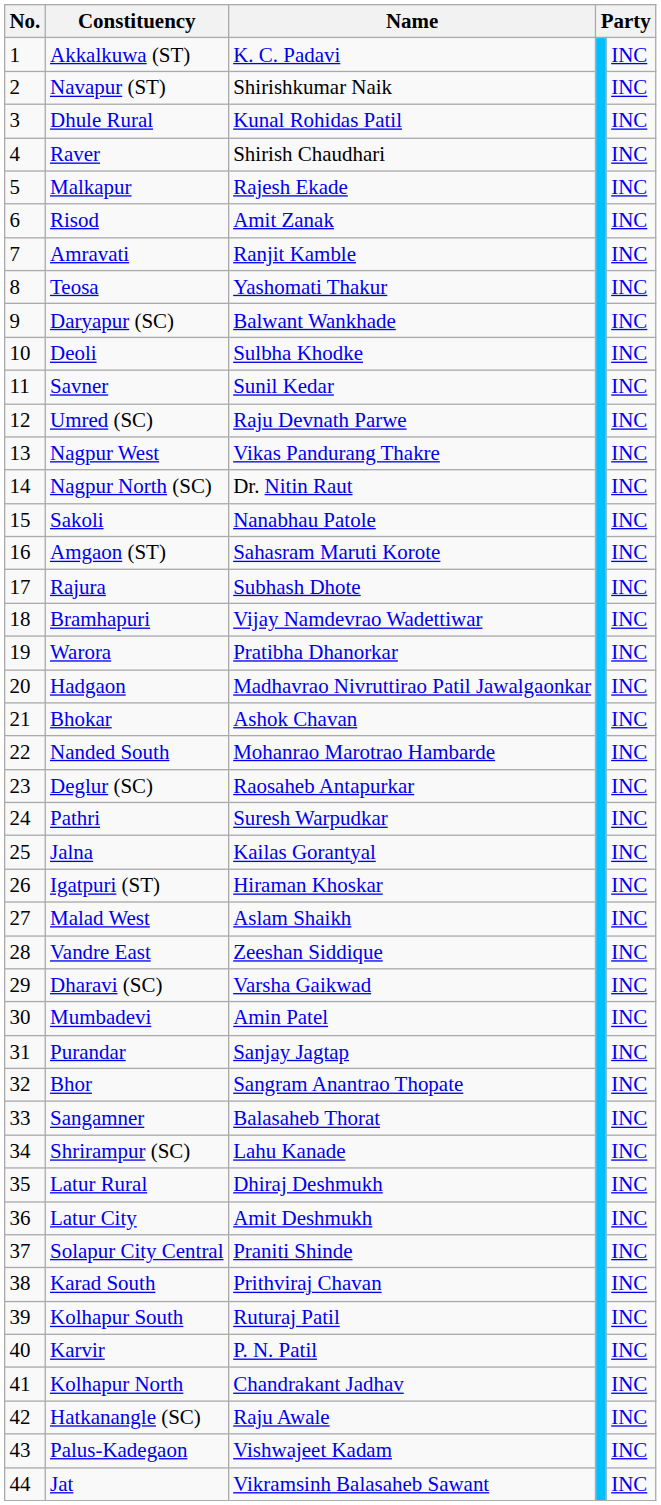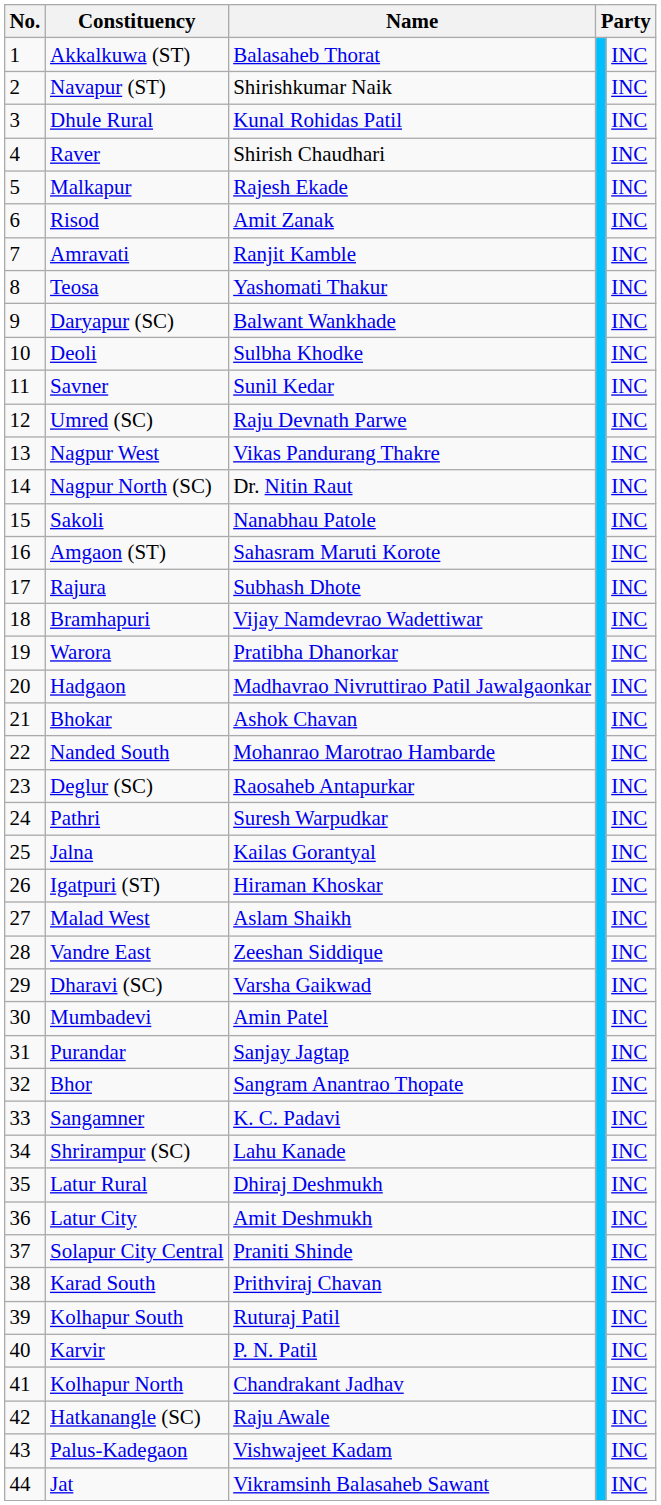Akkalkuwa (ST) | Name: K. C. Padavi -> Balasaheb Thorat
Sangamner | Name: Balasaheb Thorat -> K. C. Padavi
